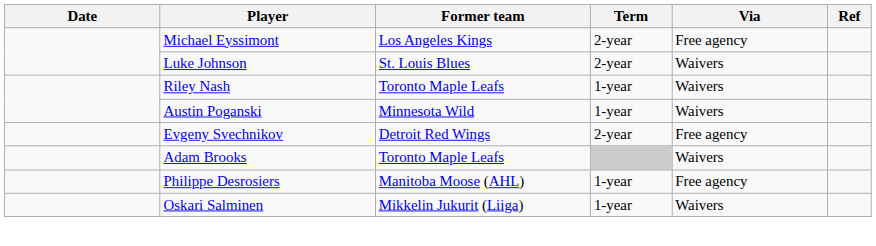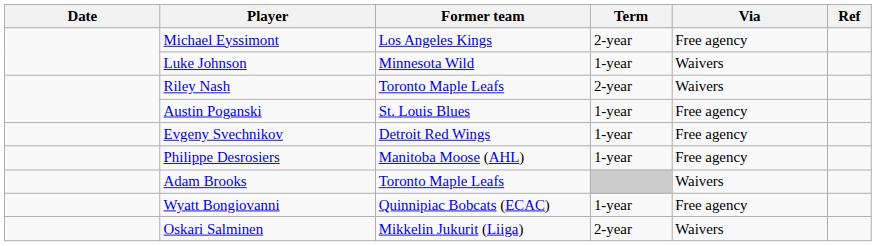Luke Johnson | Former team: St. Louis Blues -> Minnesota Wild
Luke Johnson | Term: 2-year -> 1-year
Riley Nash | Term: 1-year -> 2-year
Austin Poganski | Former team: Minnesota Wild -> St. Louis Blues
Austin Poganski | Via: Waivers -> Free agency
Evgeny Svechnikov | Term: 2-year -> 1-year
rows swapped: Adam Brooks <-> Philippe Desrosiers
+ row: Wyatt Bongiovanni | Quinnipiac Bobcats (ECAC) | 1-year | Free agency
Oskari Salminen | Term: 1-year -> 2-year
